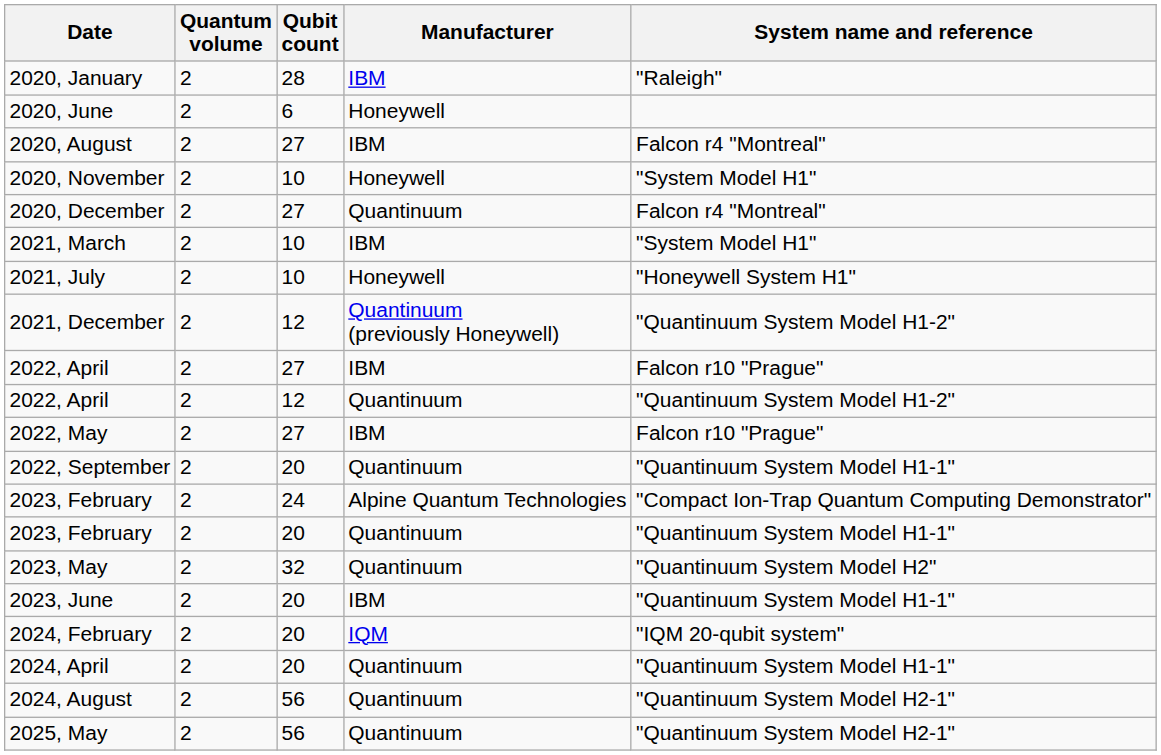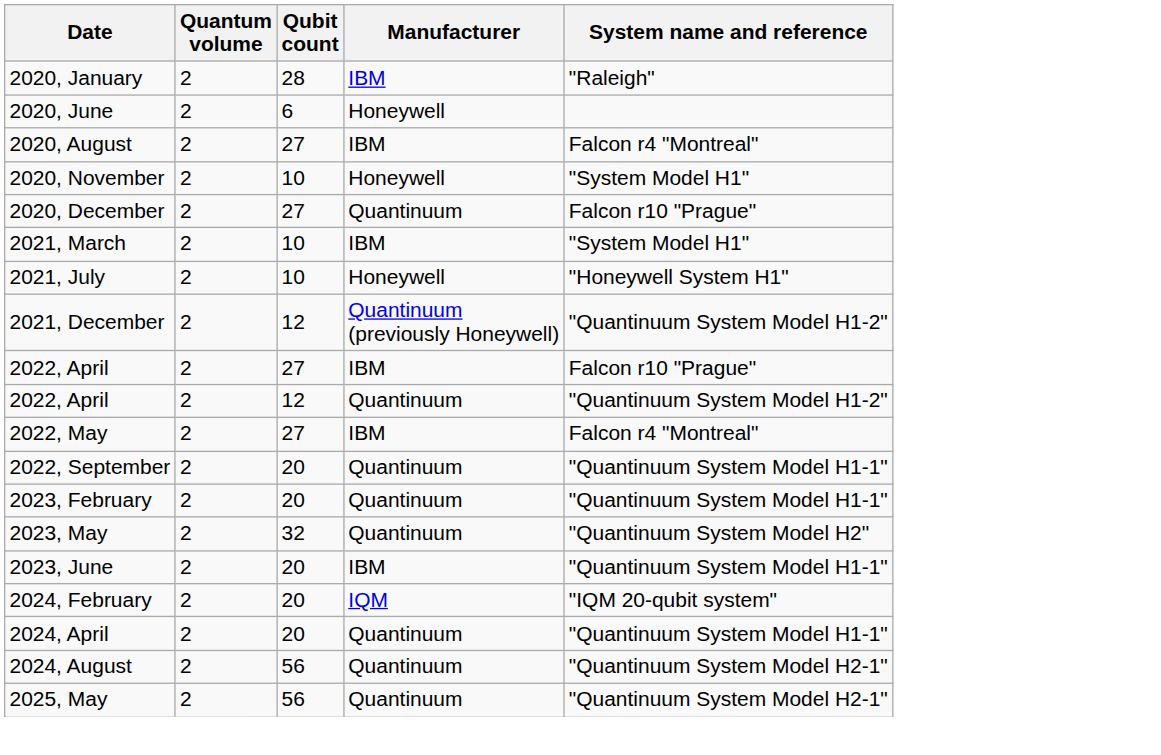2020, December | System name and reference: Falcon r4 "Montreal" -> Falcon r10 "Prague"
2022, May | System name and reference: Falcon r10 "Prague" -> Falcon r4 "Montreal"
- row: 2023, February | 2 | 24 | Alpine Quantum Technologies | "Compact Ion-Trap Quantum Computing Demonstrator"
